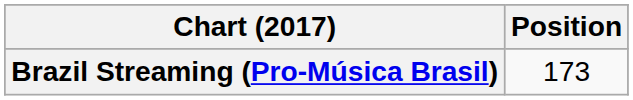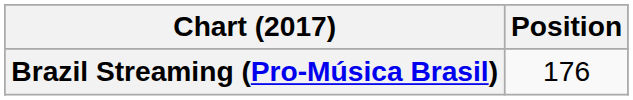Brazil Streaming (Pro-Música Brasil) | Position: 173 -> 176
